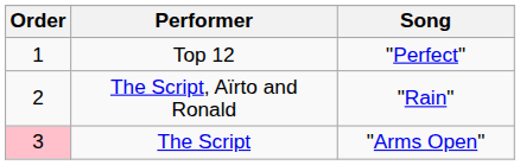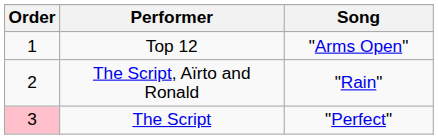Top 12 | Song: "Perfect" -> "Arms Open"
The Script | Song: "Arms Open" -> "Perfect"
